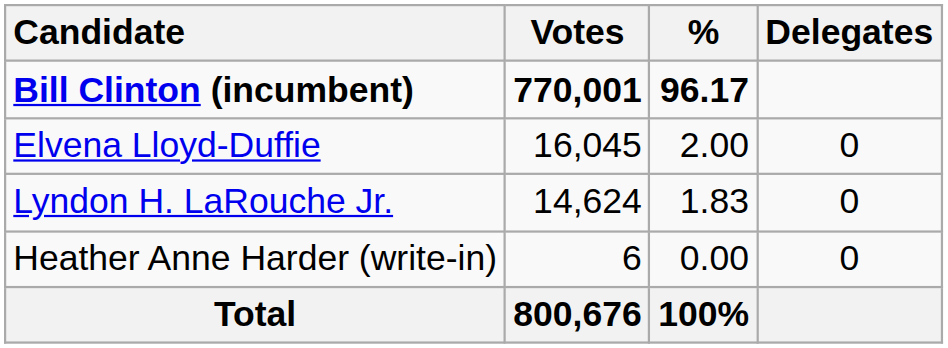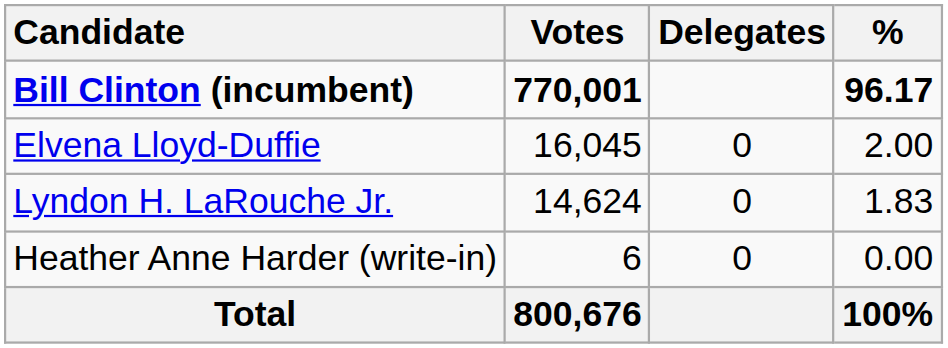columns swapped: % <-> Delegates
